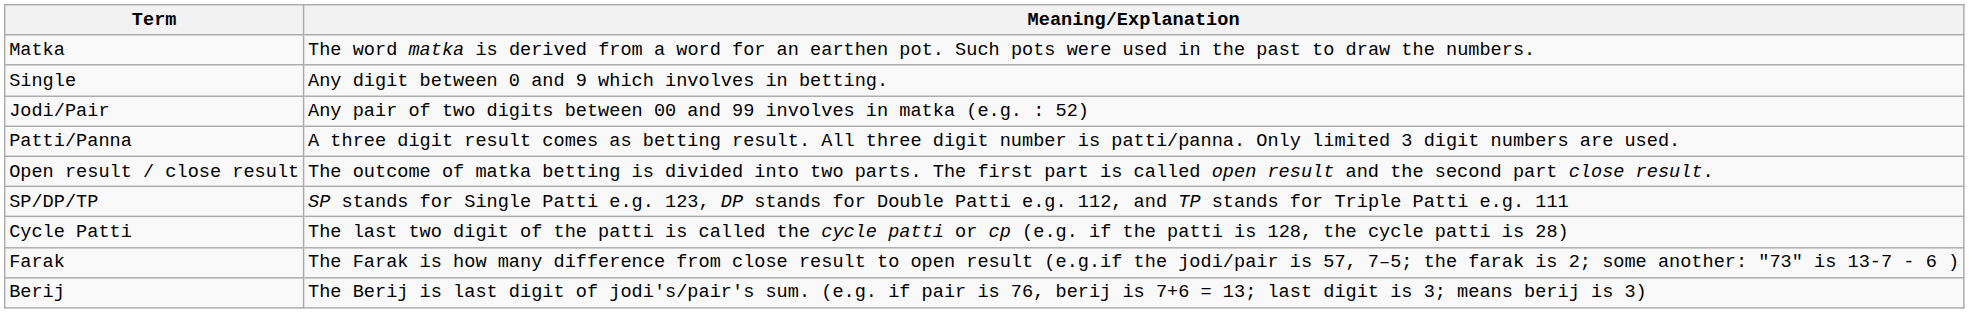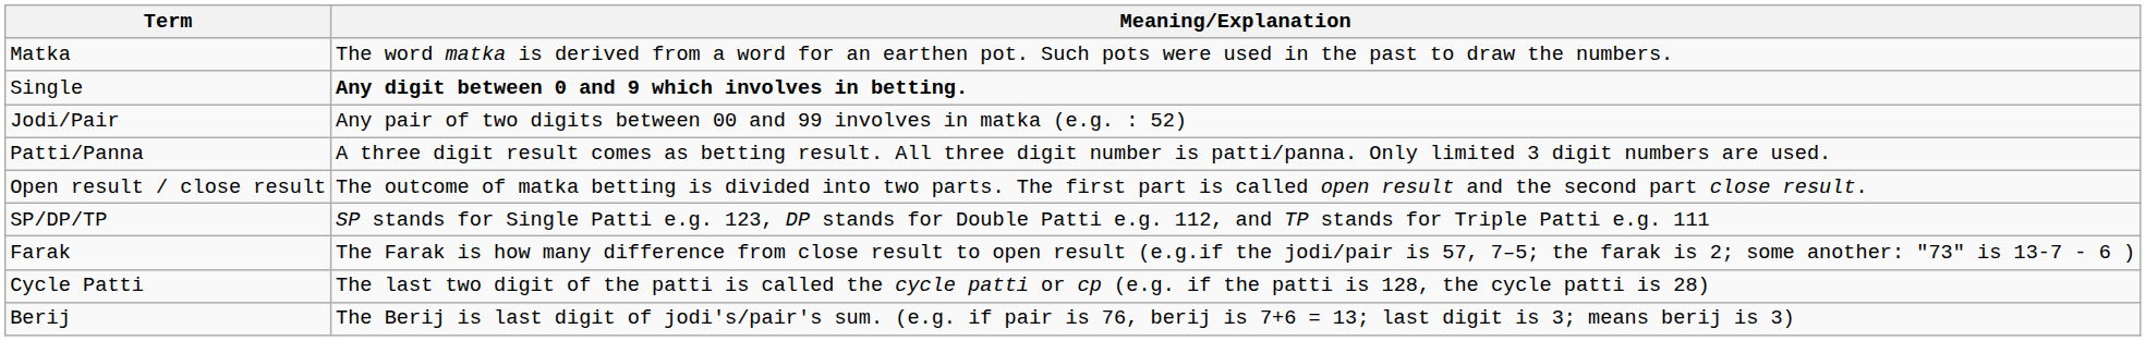Single | Meaning/Explanation: normal -> bold
rows swapped: Cycle Patti <-> Farak
